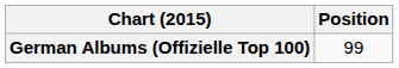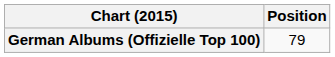German Albums (Offizielle Top 100) | Position: 99 -> 79
